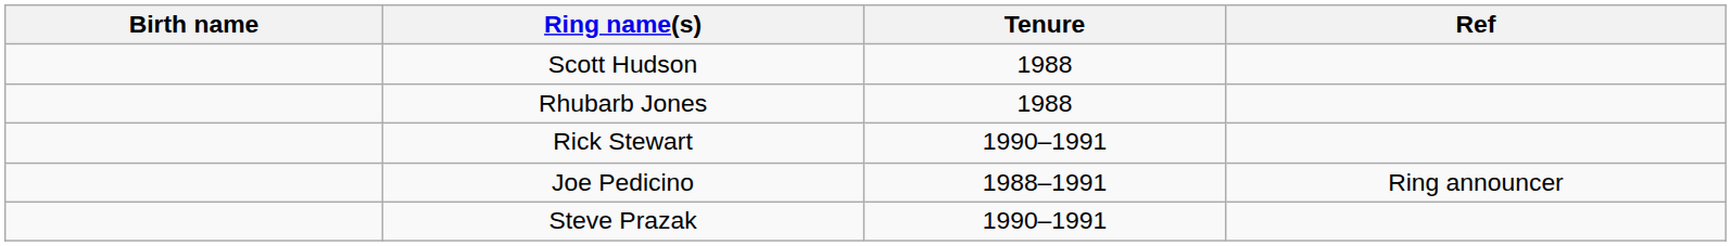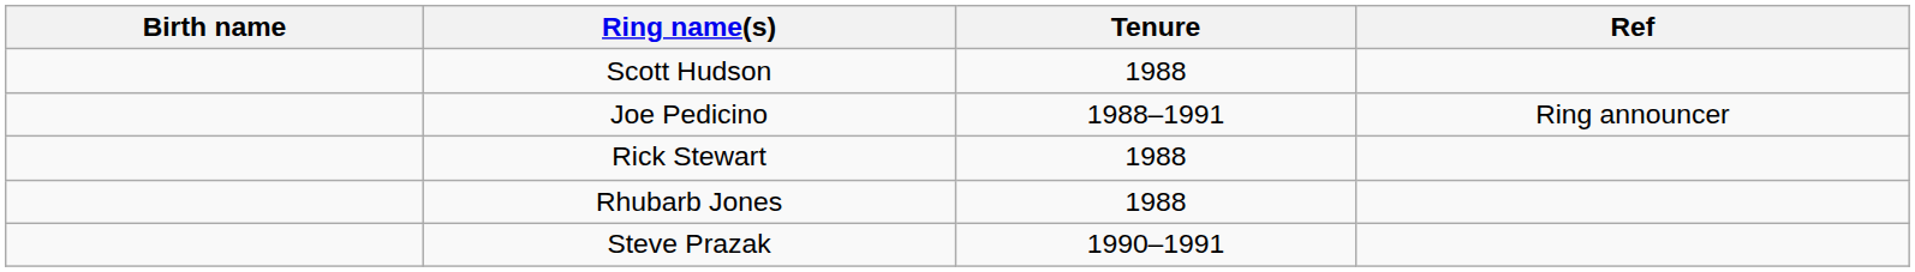rows swapped: Rhubarb Jones <-> Joe Pedicino
Rick Stewart | Tenure: 1990–1991 -> 1988
